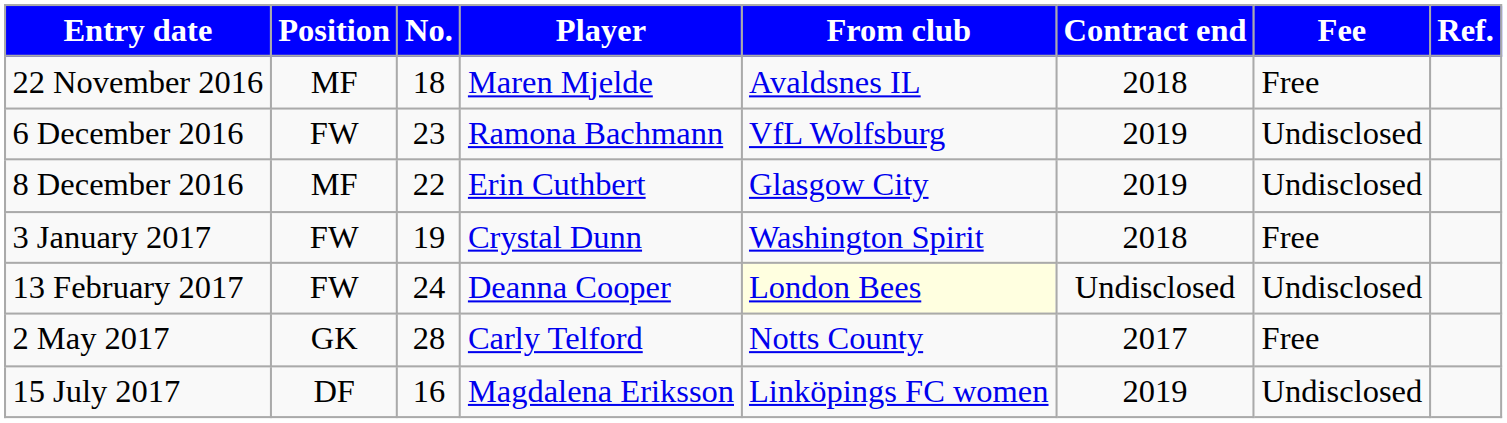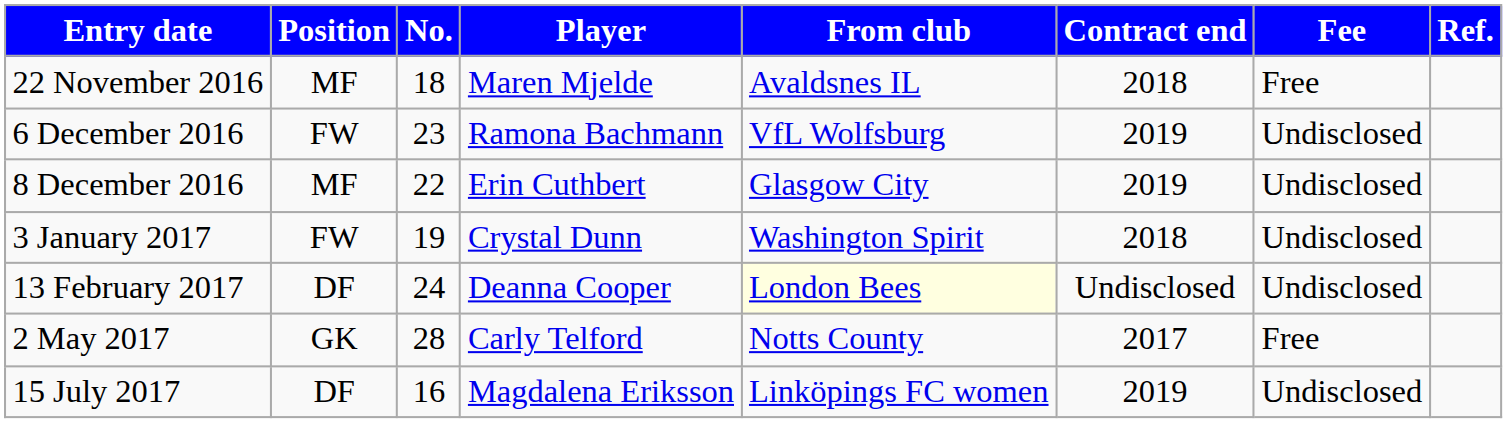3 January 2017 | Fee: Free -> Undisclosed
13 February 2017 | Position: FW -> DF
